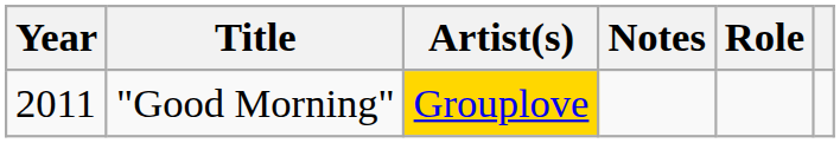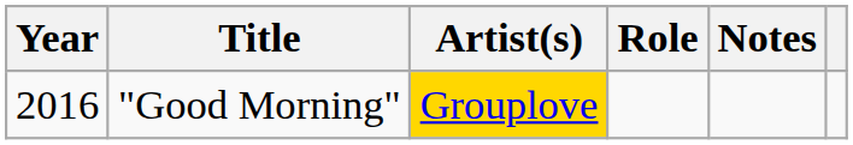columns swapped: Role <-> Notes
"Good Morning" | Year: 2011 -> 2016
